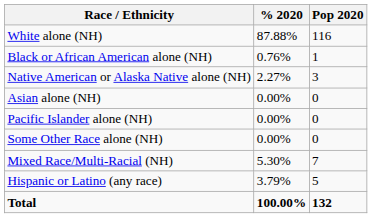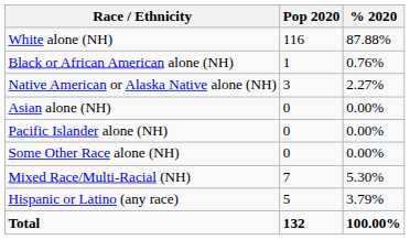columns swapped: Pop 2020 <-> % 2020
